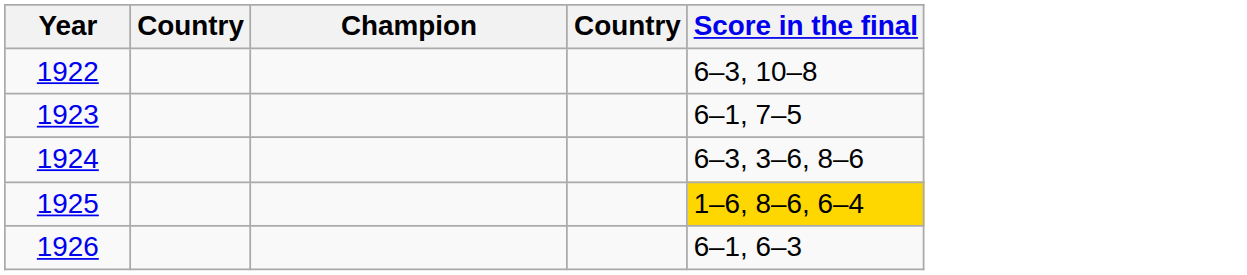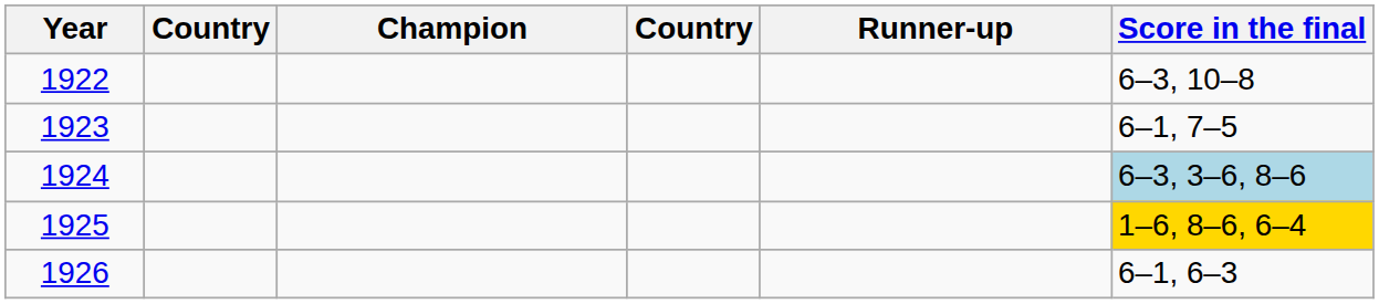+ column: Runner-up
1924 | Score in the final: no background -> lightblue background
